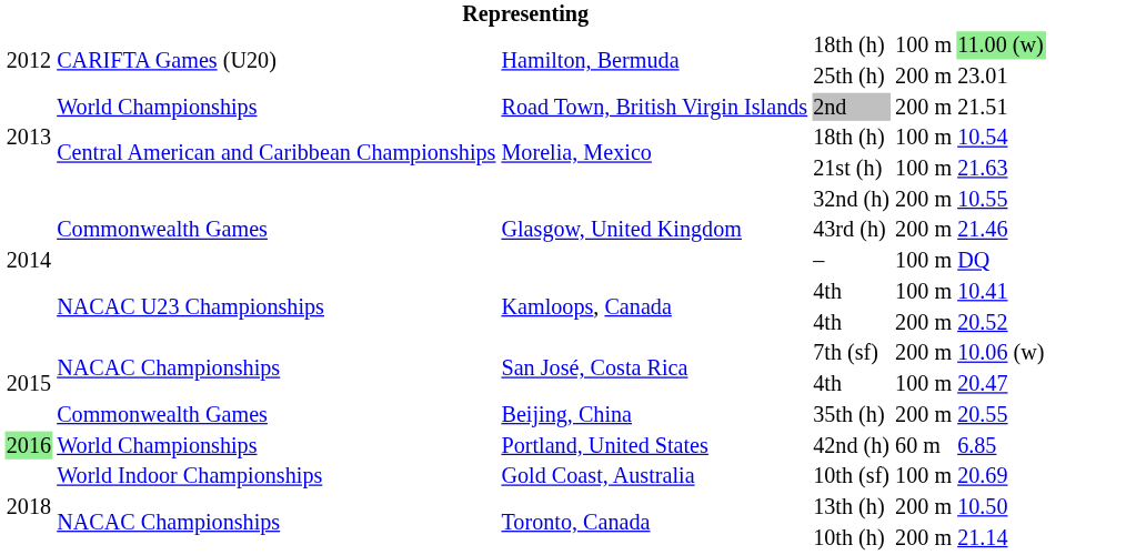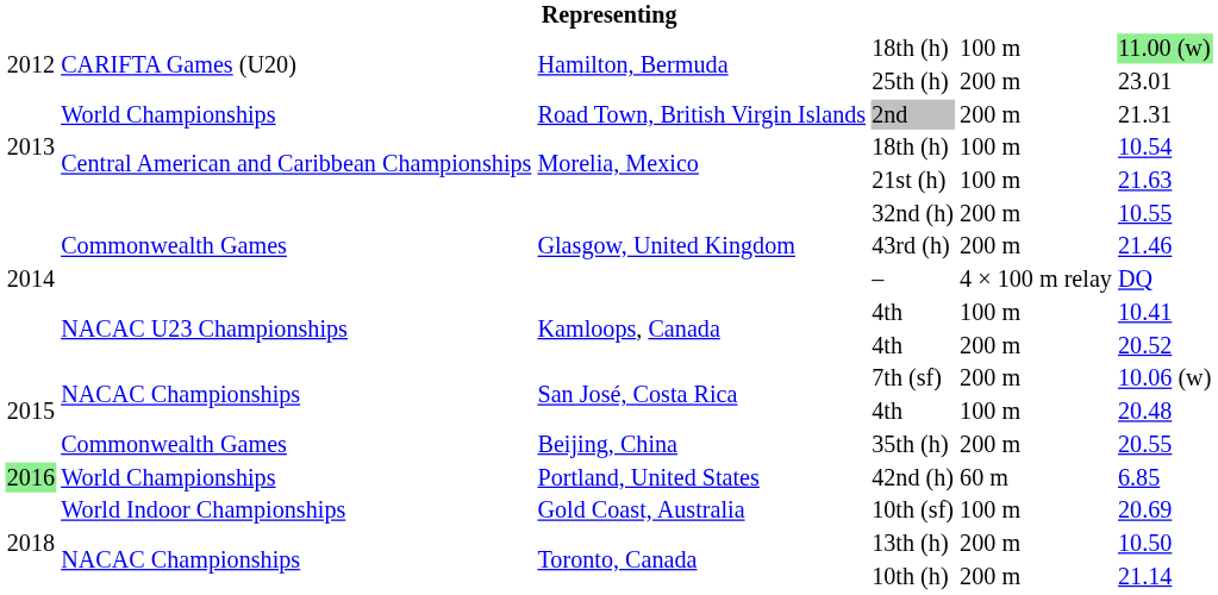2nd | column 6: 21.51 -> 21.31
– | column 5: 100 m -> 4 × 100 m relay
San José, Costa Rica / 4th | column 6: 20.47 -> 20.48
